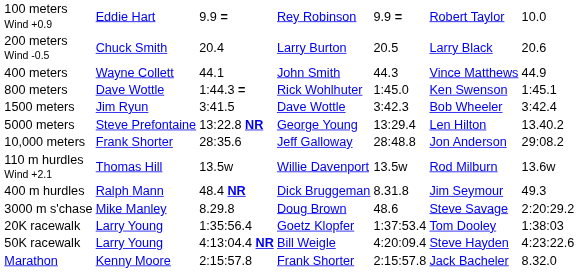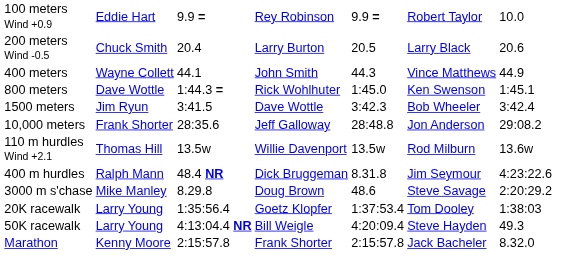- row: 5000 meters | Steve Prefontaine | 13:22.8 NR | George Young | 13:29.4 | Len Hilton | 13.40.2
400 m hurdles | column 7: 49.3 -> 4:23:22.6
50K racewalk | column 7: 4:23:22.6 -> 49.3
